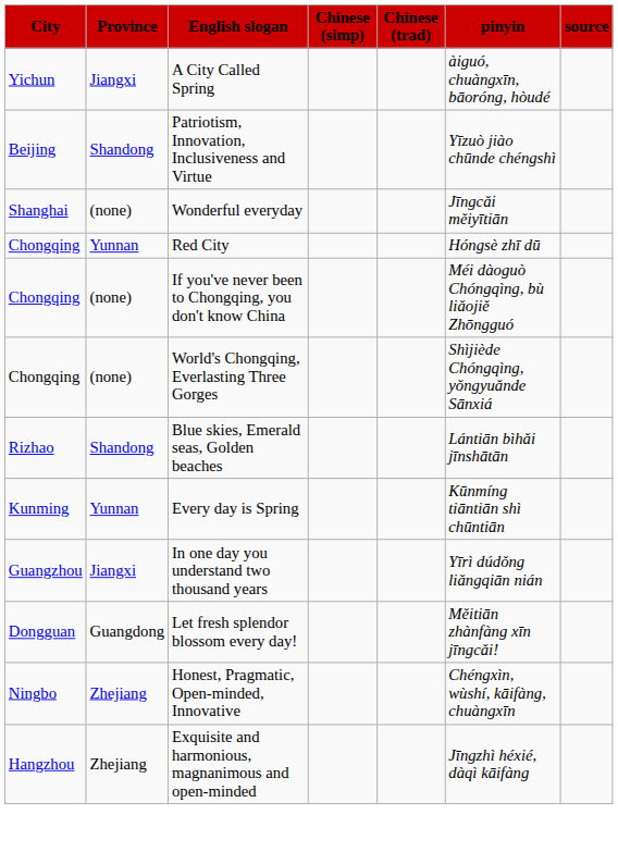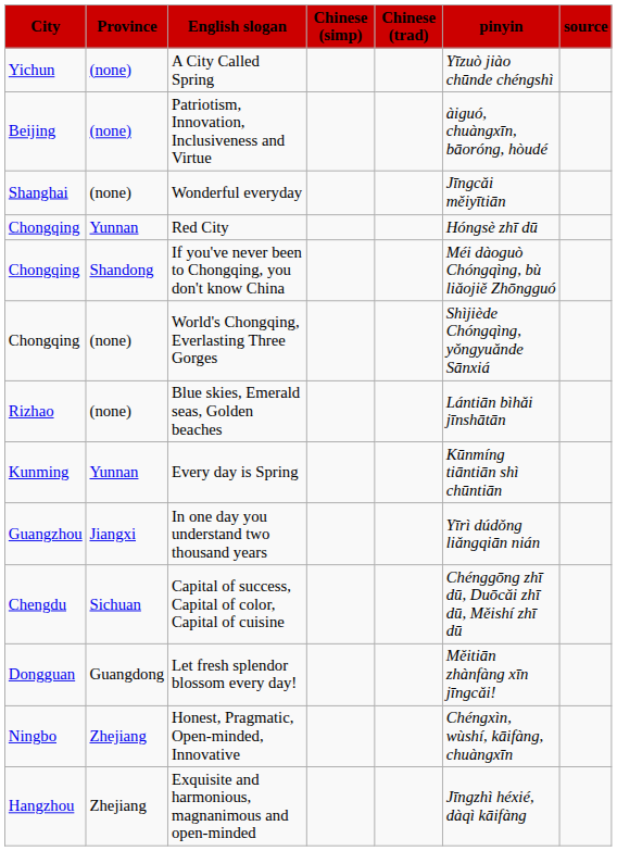A City Called Spring | Province: Jiangxi -> (none)
A City Called Spring | pinyin: àiguó, chuàngxīn, bāoróng, hòudé -> Yīzuò jiào chūnde chéngshì
Patriotism, Innovation, Inclusiveness and Virtue | Province: Shandong -> (none)
Patriotism, Innovation, Inclusiveness and Virtue | pinyin: Yīzuò jiào chūnde chéngshì -> àiguó, chuàngxīn, bāoróng, hòudé
If you've never been to Chongqing, you don't know China | Province: (none) -> Shandong
Blue skies, Emerald seas, Golden beaches | Province: Shandong -> (none)
+ row: Chengdu | Sichuan | Capital of success, Capital of color, Capital of cuisine | Chénggōng zhī dū, Duōcǎi zhī dū, Měishí zhī dū
